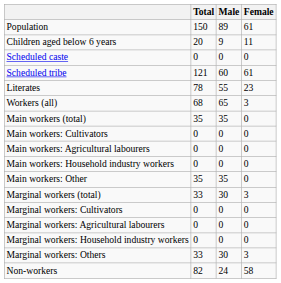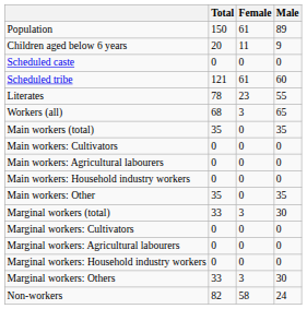columns swapped: Male <-> Female
